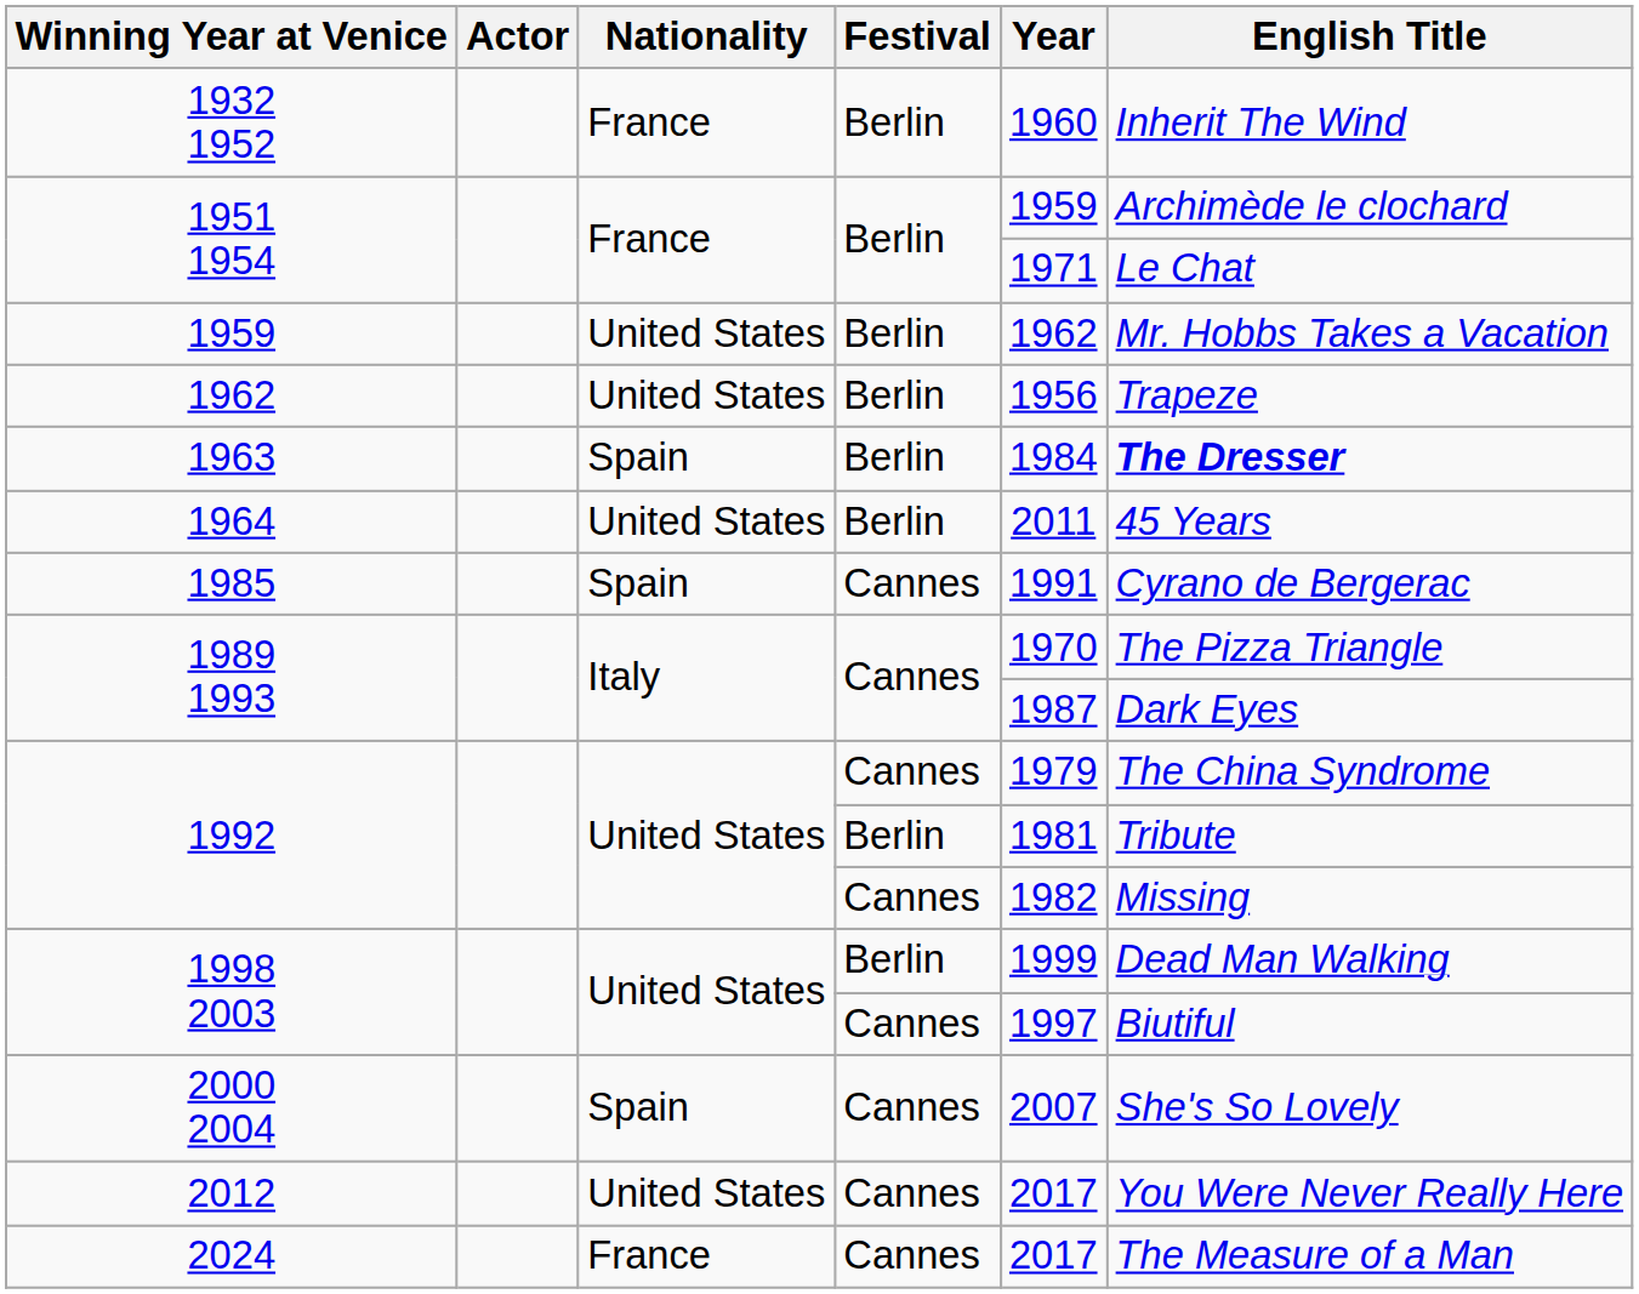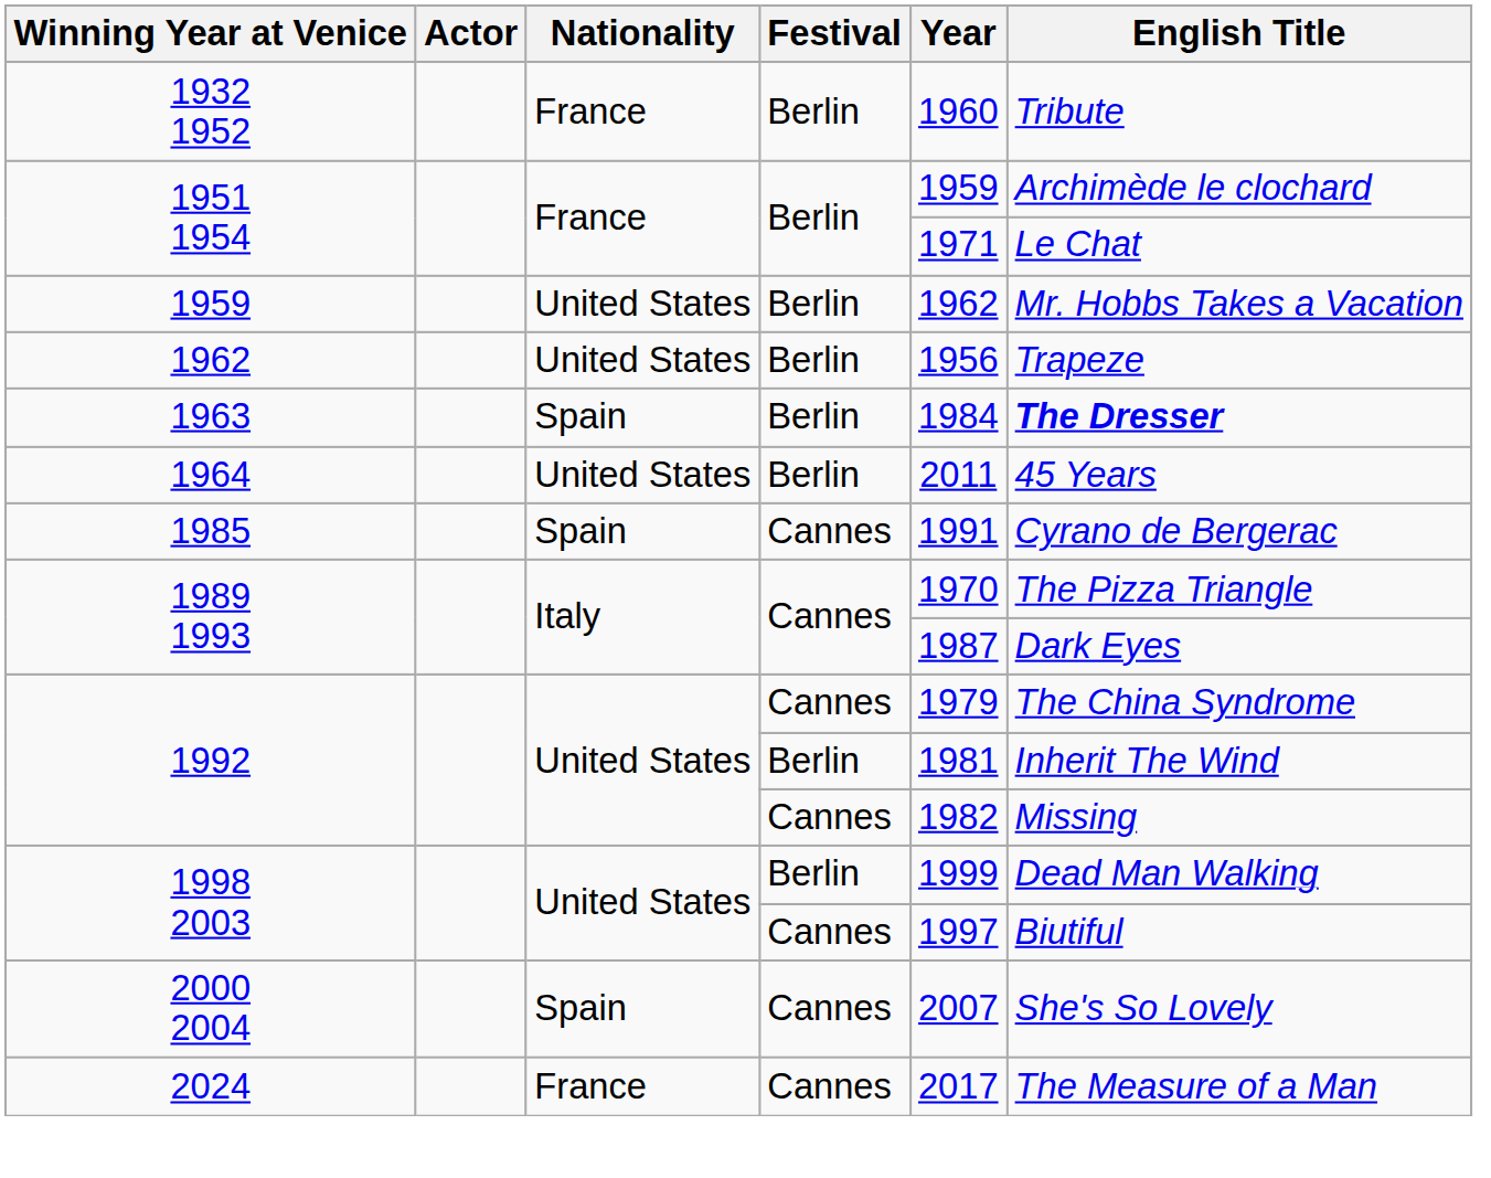1932 1952 | English Title: Inherit The Wind -> Tribute
1992 / Berlin | English Title: Tribute -> Inherit The Wind
- row: 2012 | United States | Cannes | 2017 | You Were Never Really Here
